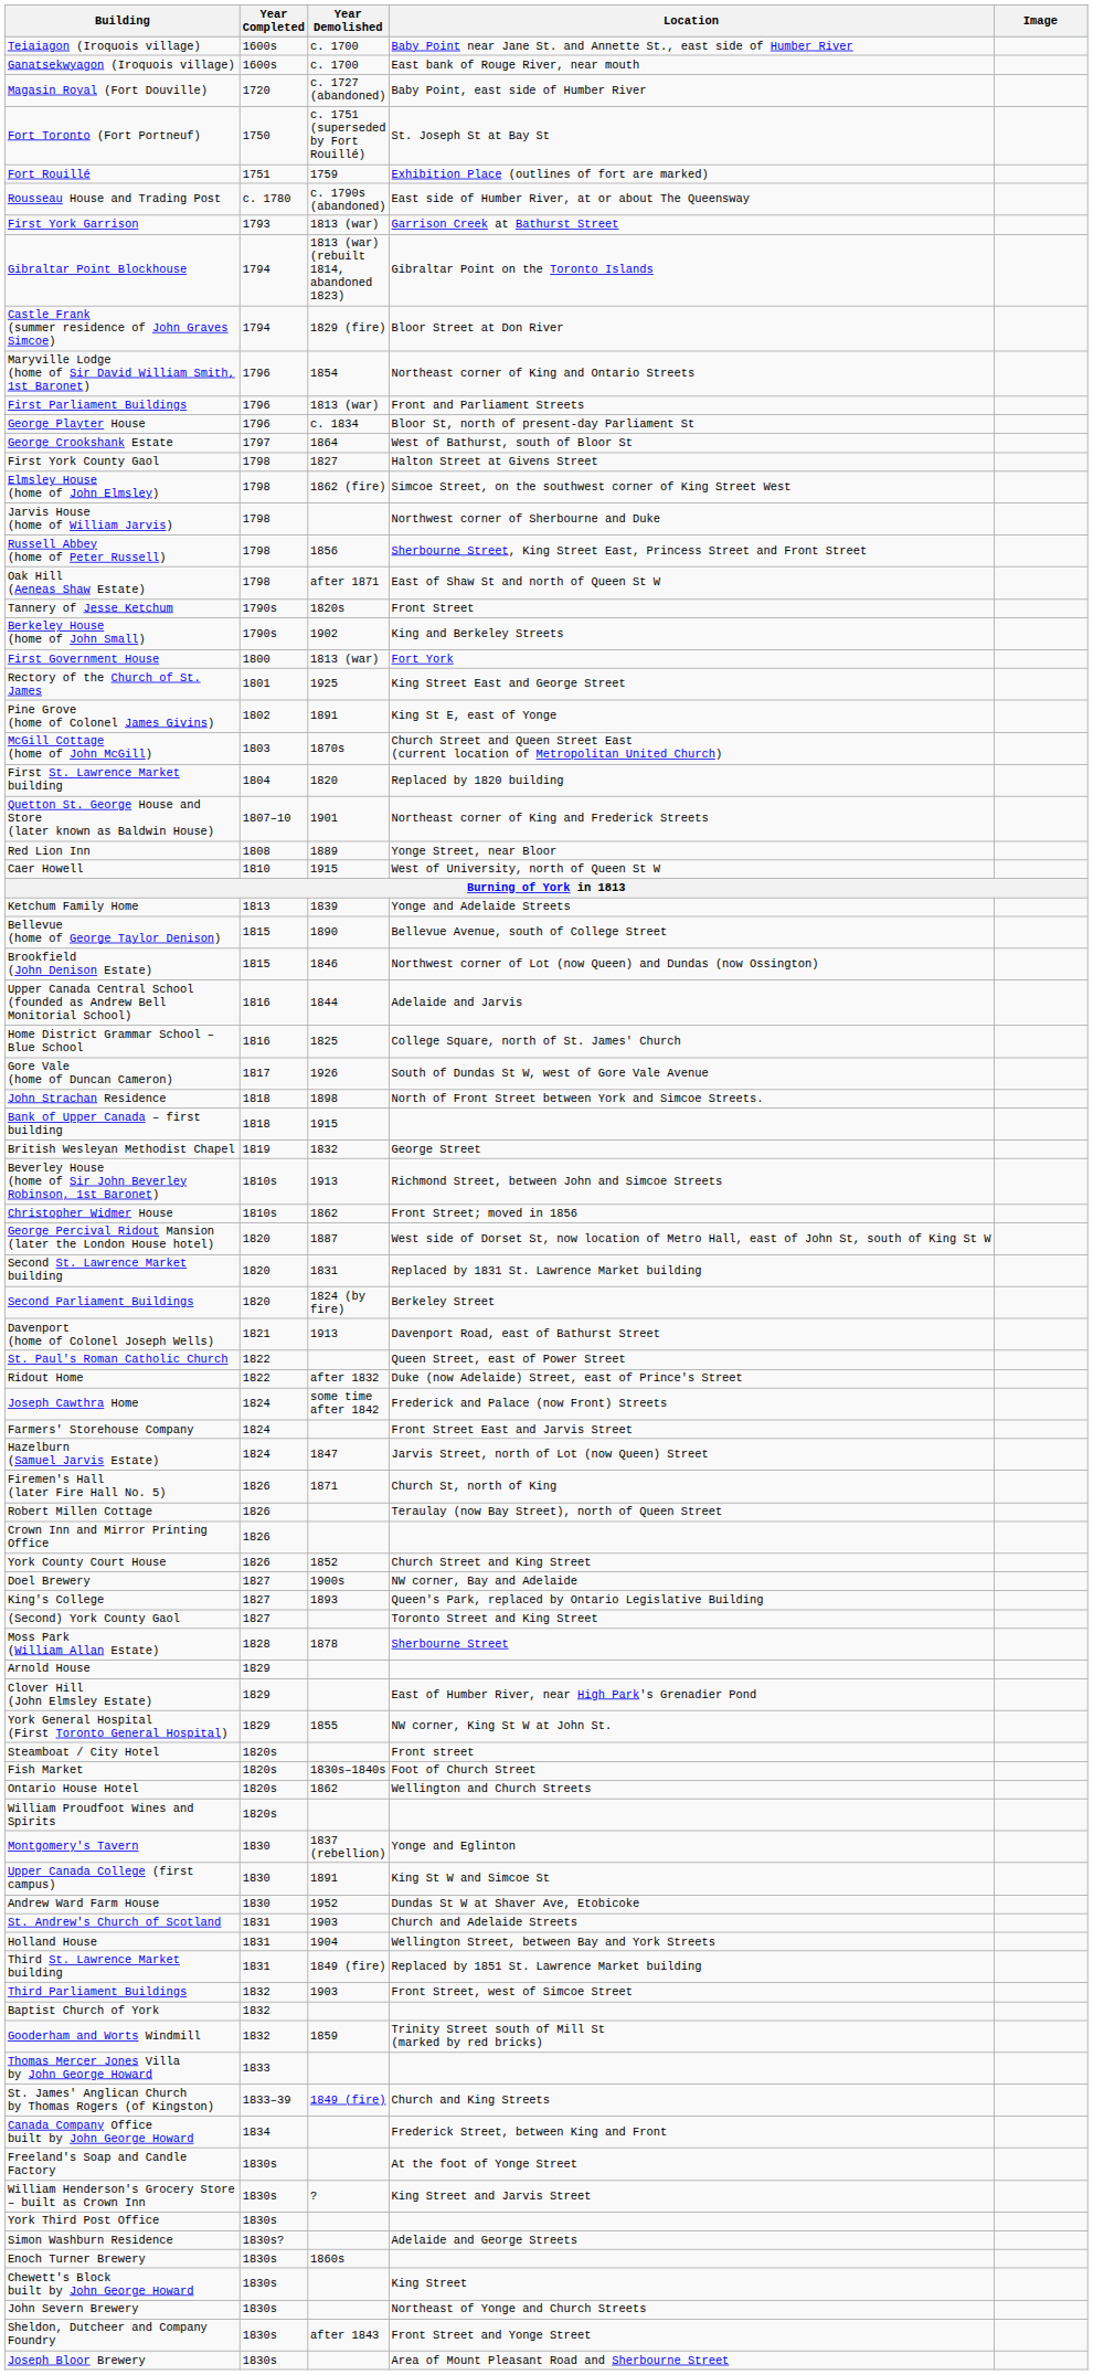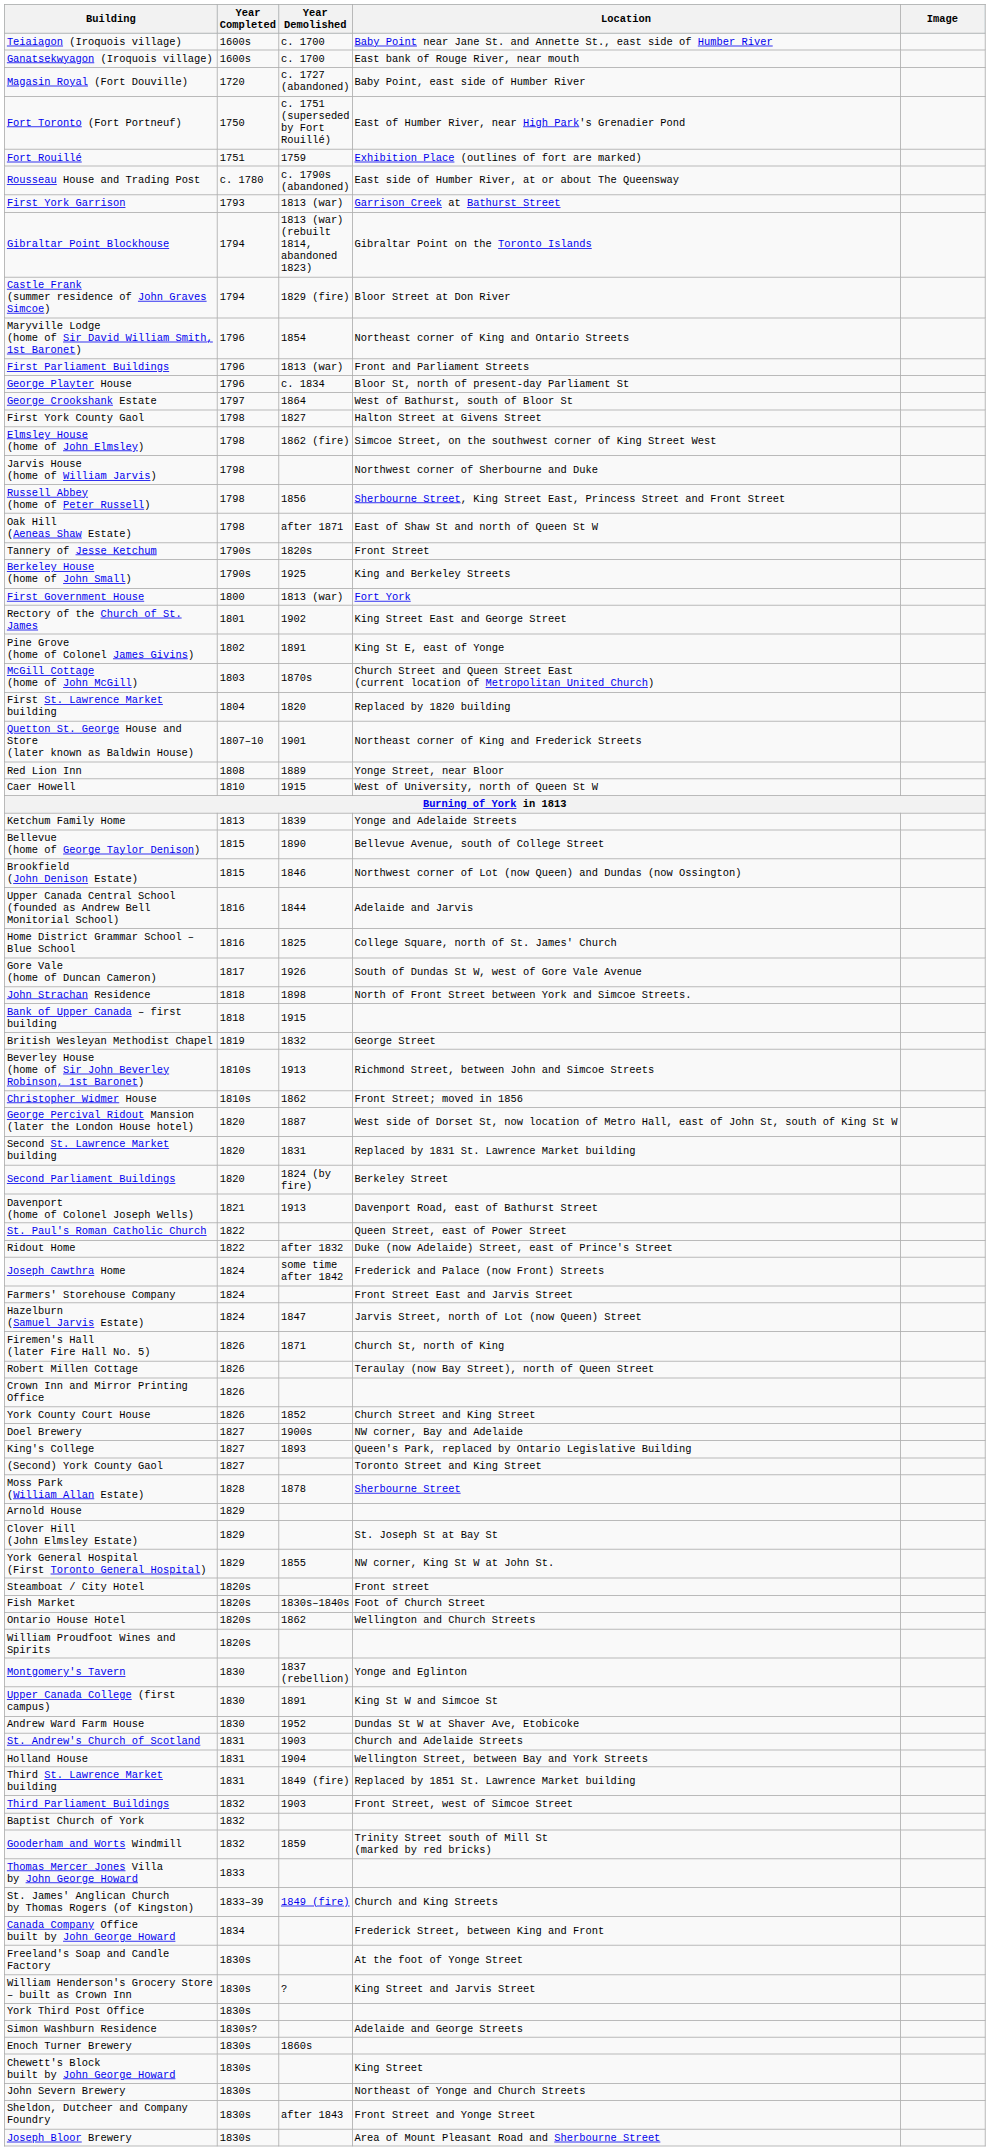Fort Toronto (Fort Portneuf) | Location: St. Joseph St at Bay St -> East of Humber River, near High Park's Grenadier Pond
Berkeley House (home of John Small) | Year Demolished: 1902 -> 1925
Rectory of the Church of St. James | Year Demolished: 1925 -> 1902
Clover Hill (John Elmsley Estate) | Location: East of Humber River, near High Park's Grenadier Pond -> St. Joseph St at Bay St
